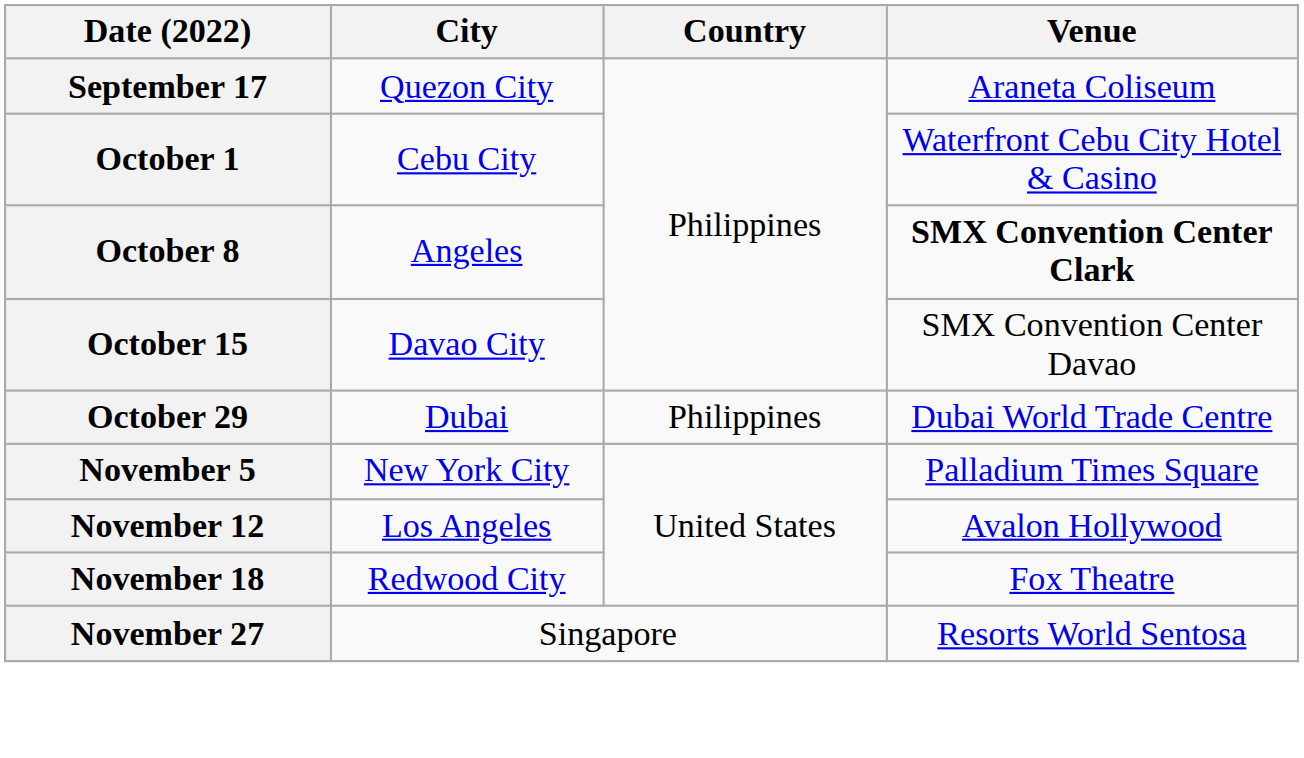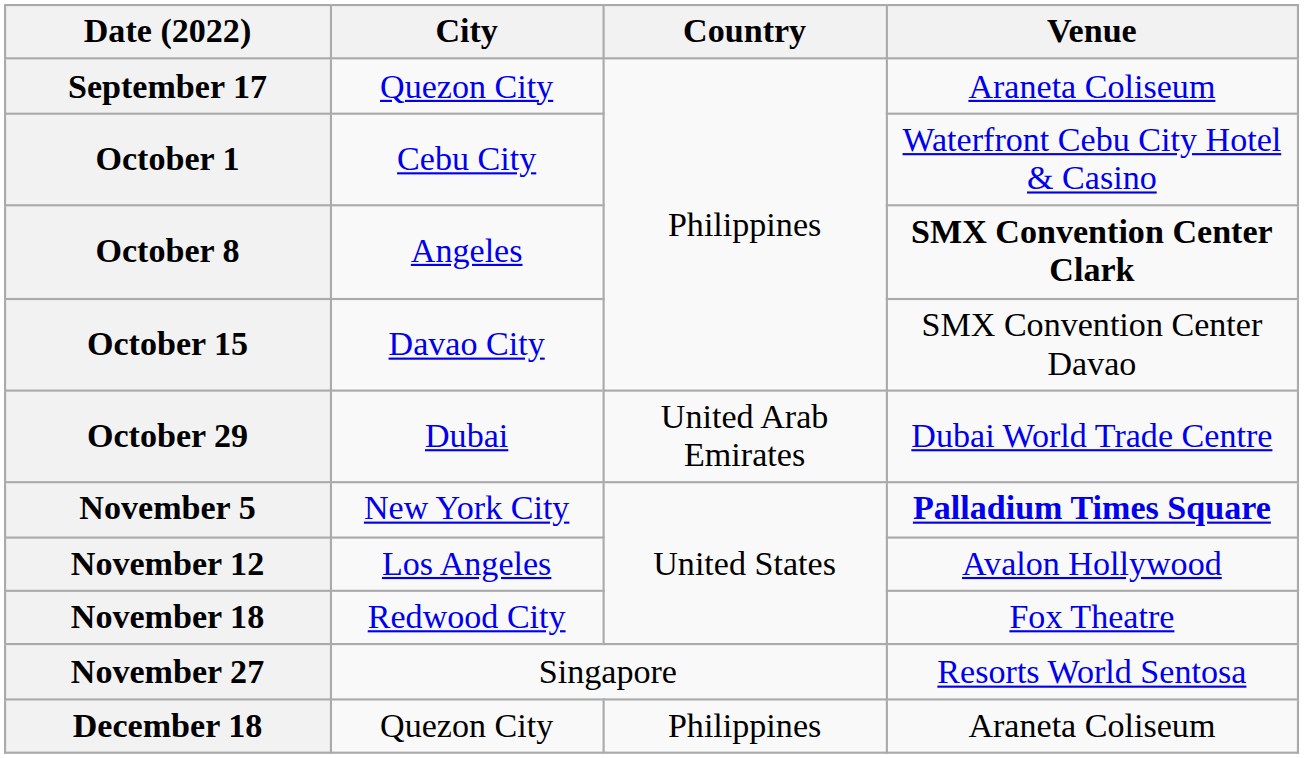October 29 | Country: Philippines -> United Arab Emirates
November 5 | Venue: normal -> bold
+ row: December 18 | Quezon City | Philippines | Araneta Coliseum
